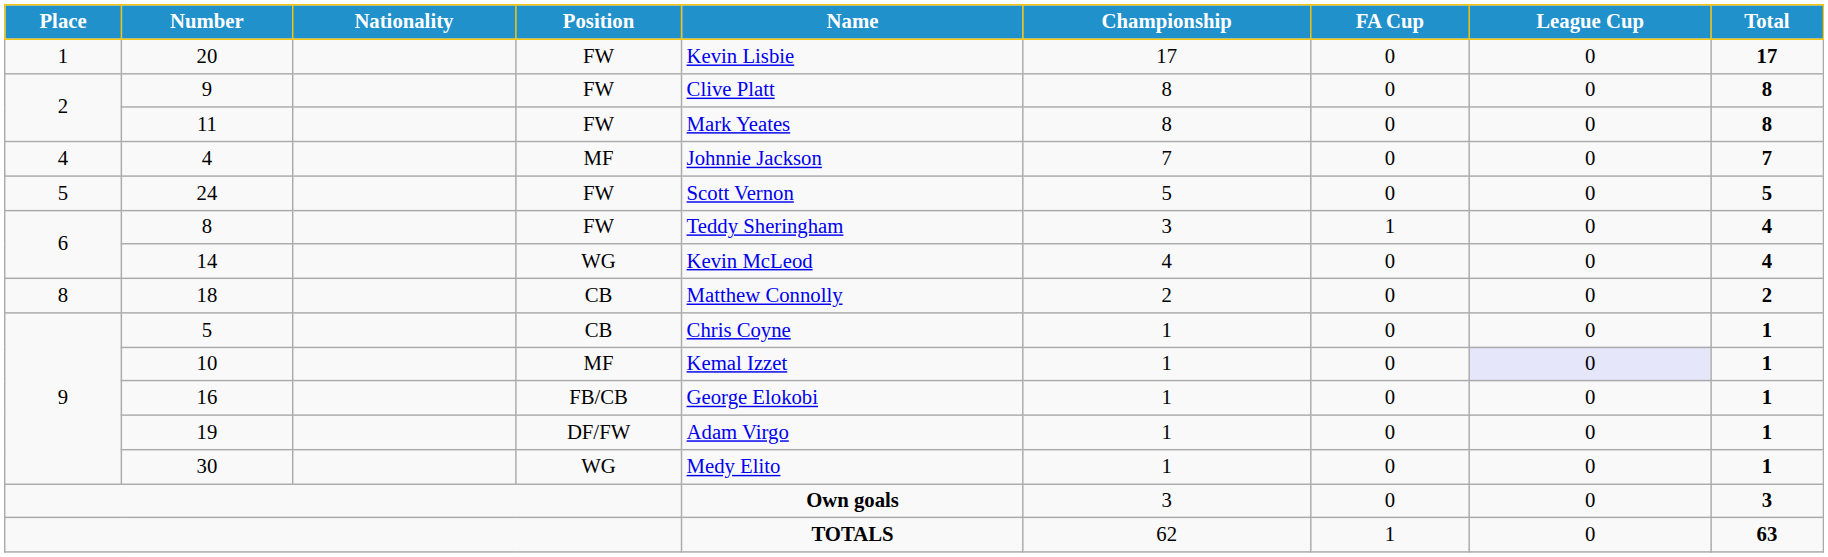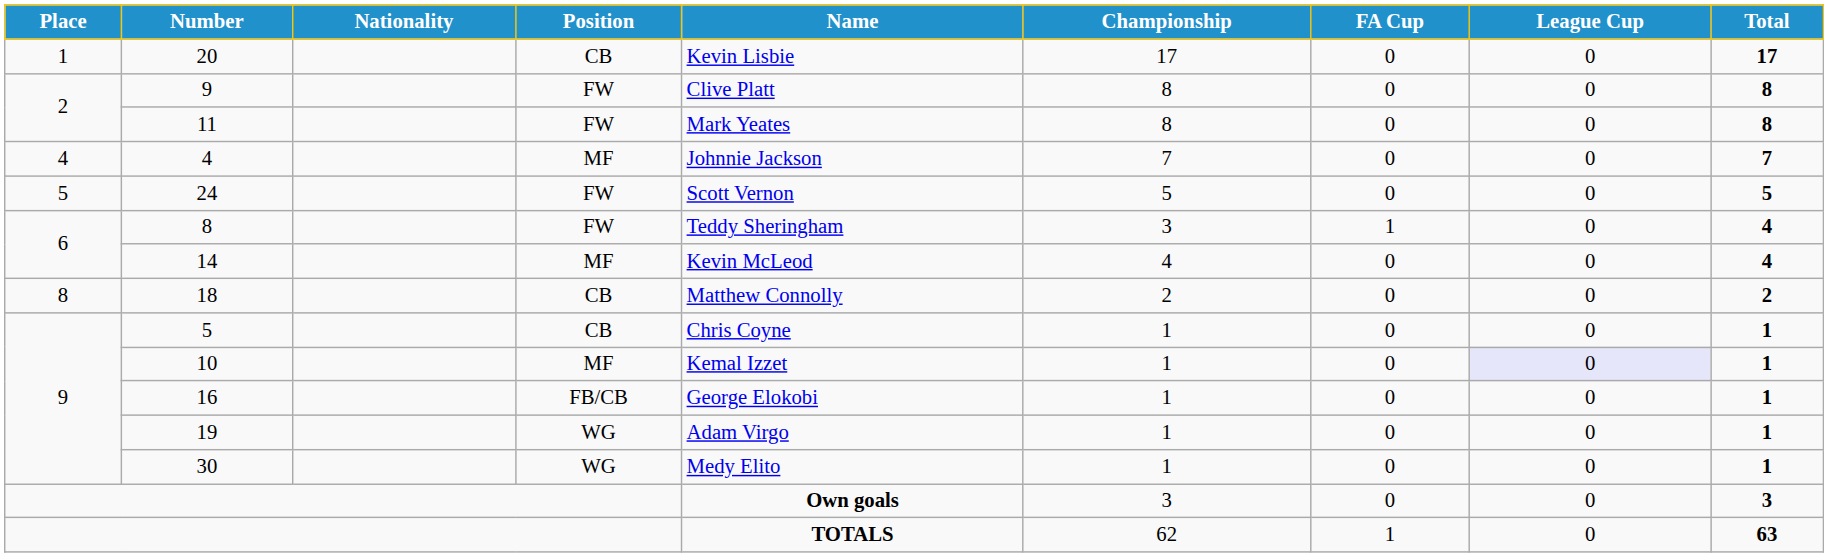20 | Position: FW -> CB
14 | Position: WG -> MF
19 | Position: DF/FW -> WG
